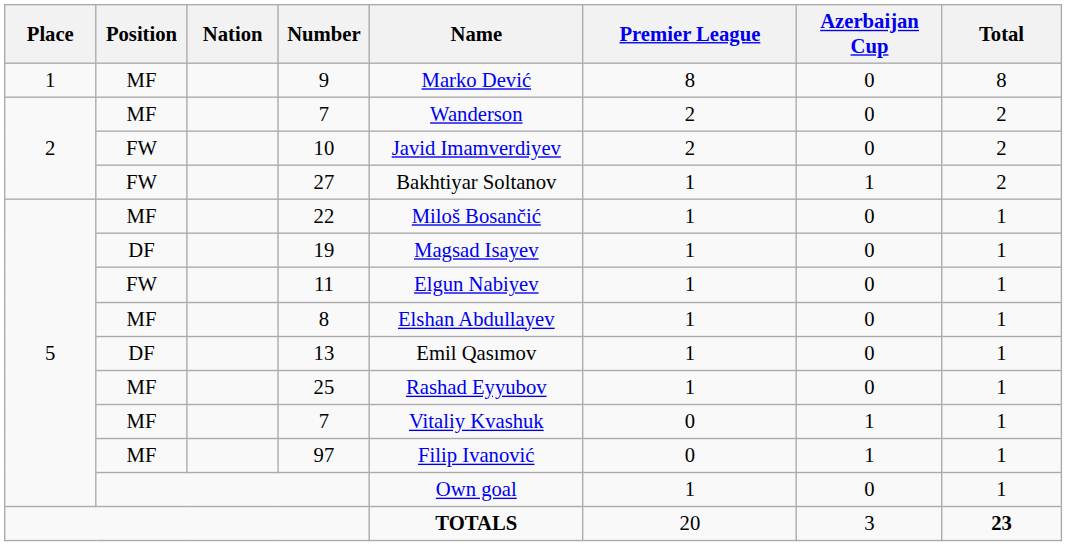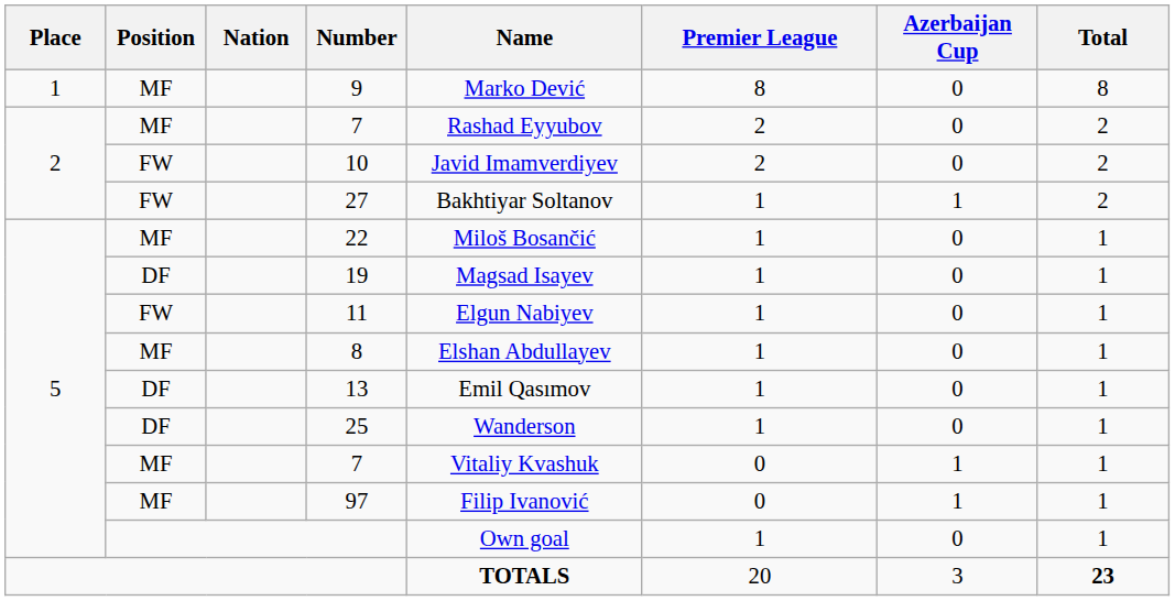2 / 7 | Name: Wanderson -> Rashad Eyyubov
25 | Position: MF -> DF
25 | Name: Rashad Eyyubov -> Wanderson
